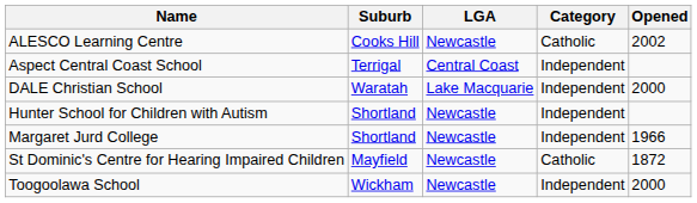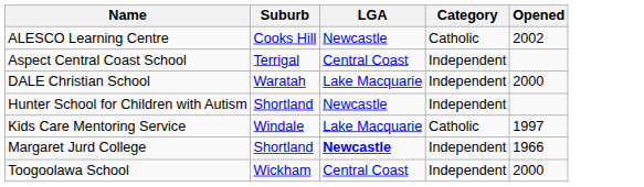+ row: Kids Care Mentoring Service | Windale | Lake Macquarie | Catholic | 1997
Margaret Jurd College | LGA: normal -> bold
- row: St Dominic's Centre for Hearing Impaired Children | Mayfield | Newcastle | Catholic | 1872
Toogoolawa School | LGA: Newcastle -> Central Coast
